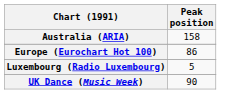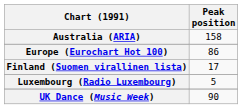+ row: Finland (Suomen virallinen lista) | 17
